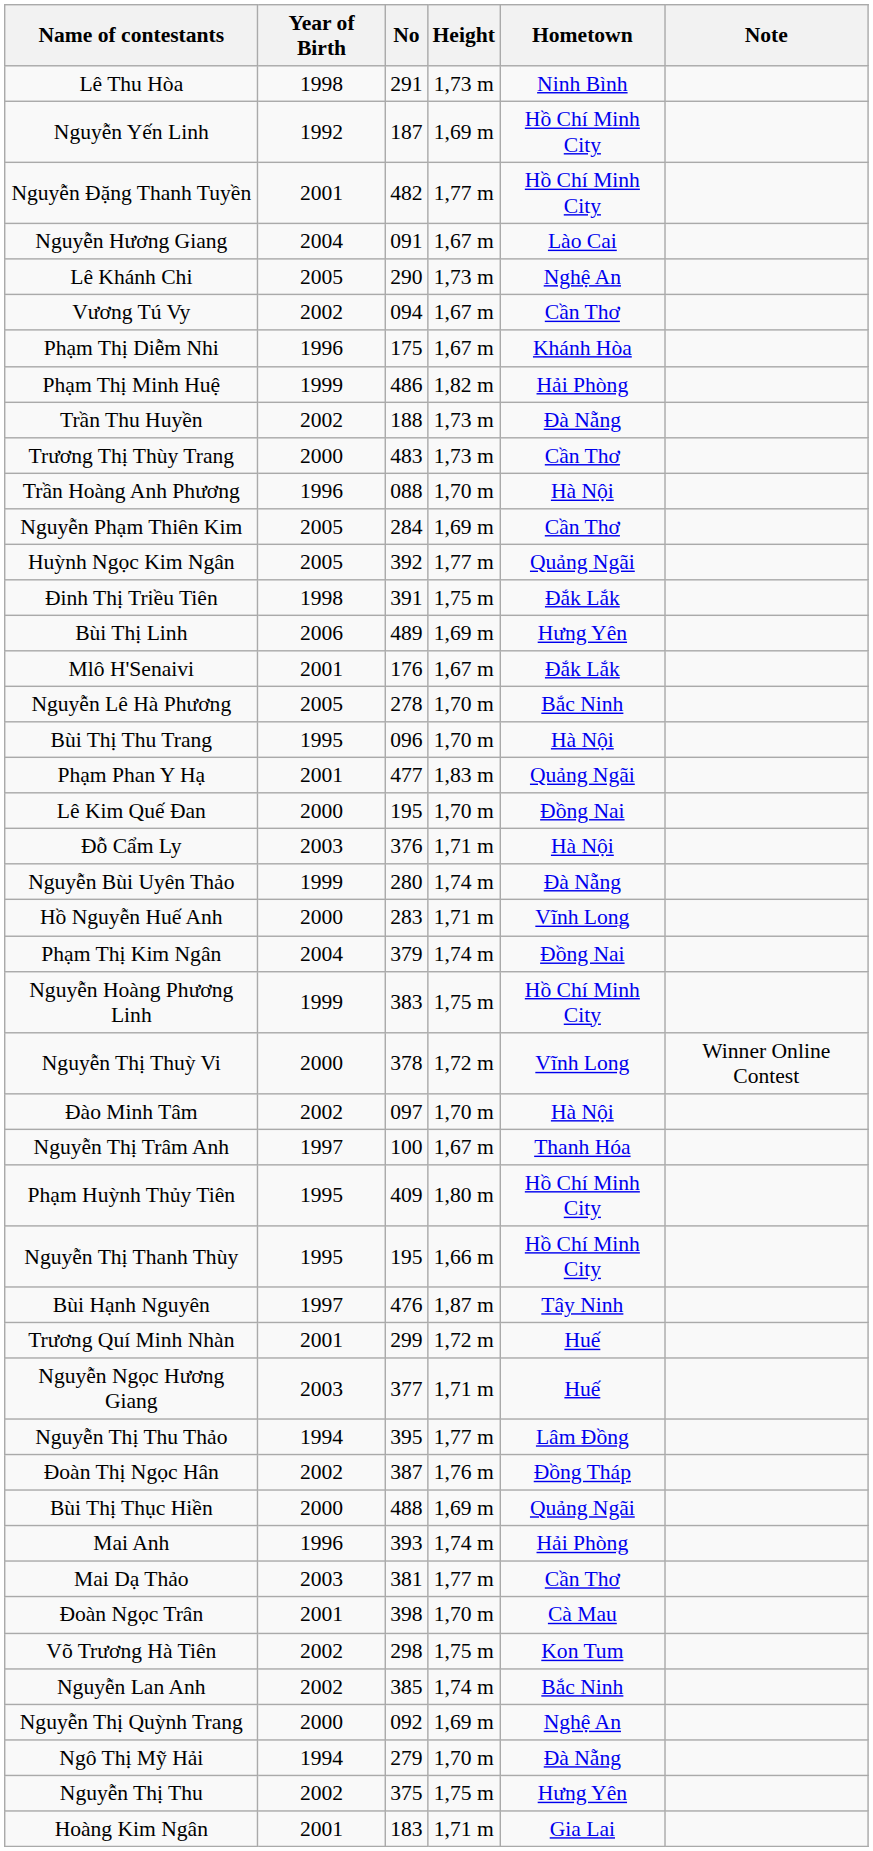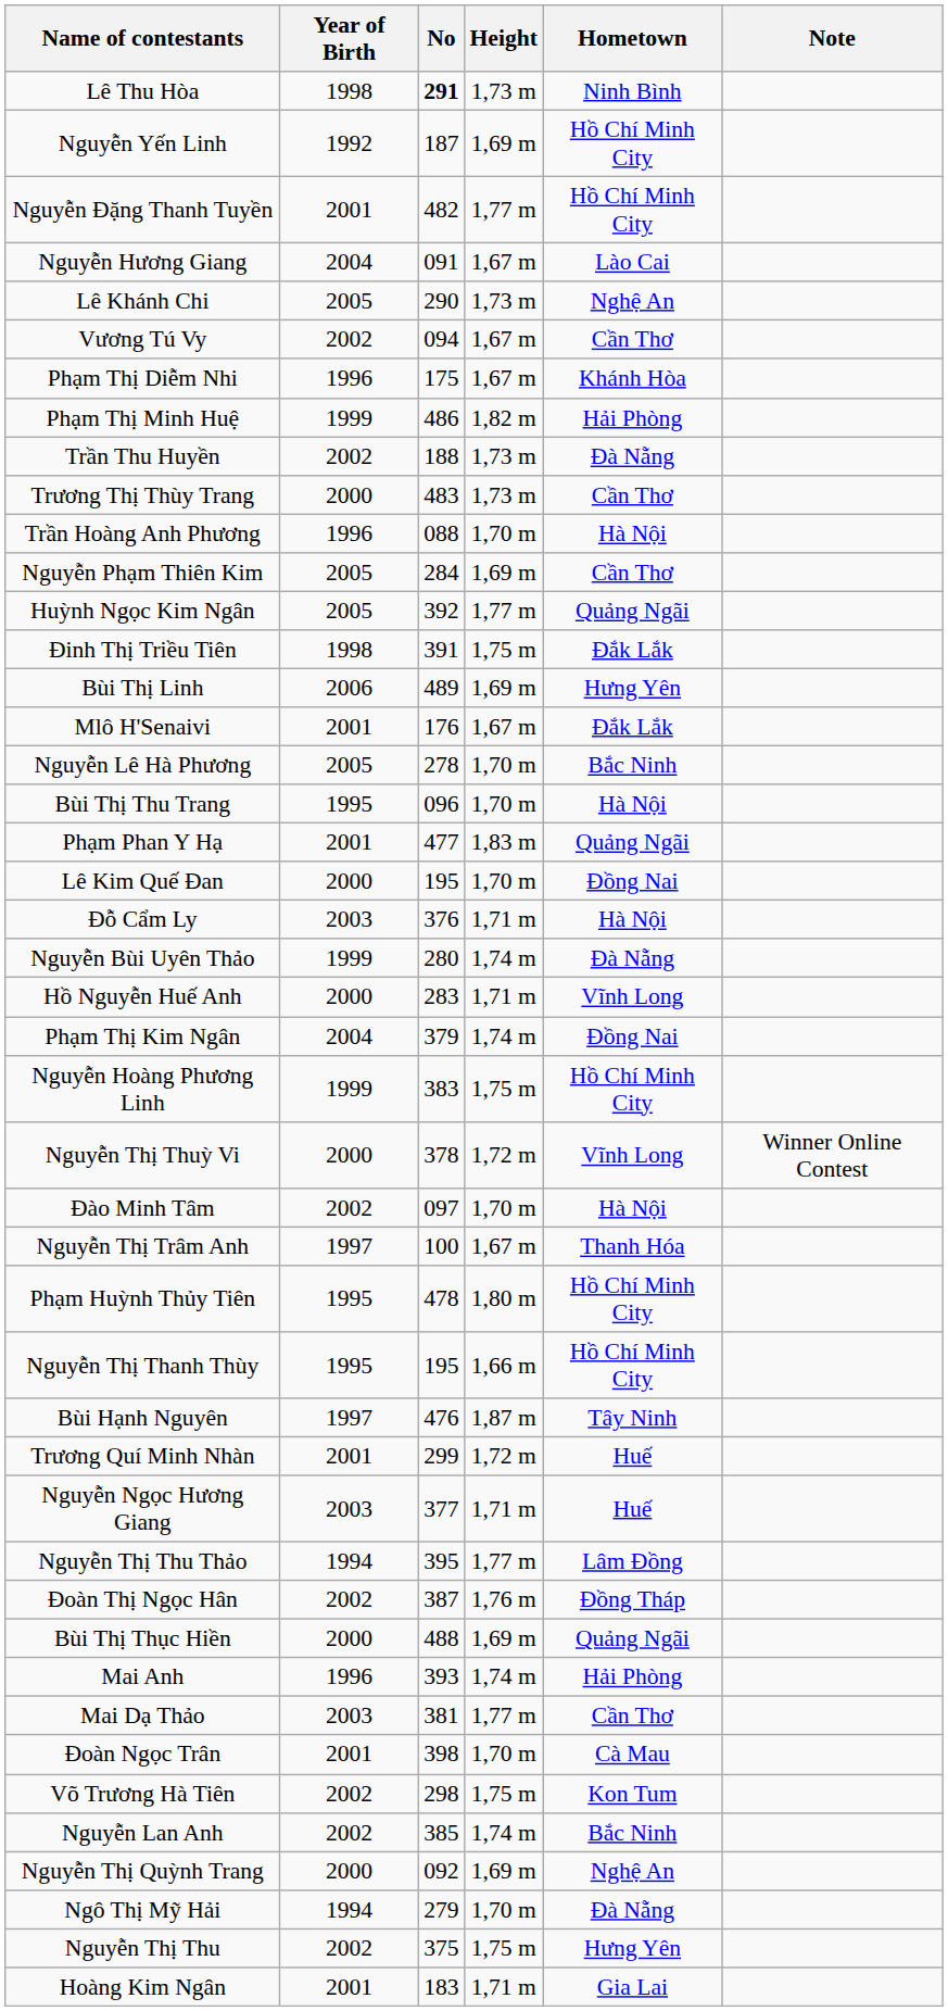Lê Thu Hòa | No: normal -> bold
Phạm Huỳnh Thủy Tiên | No: 409 -> 478
